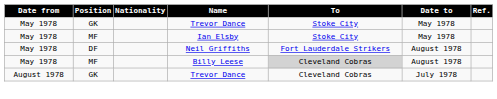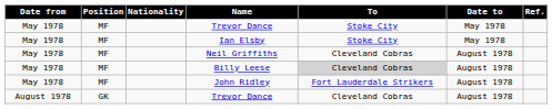May 1978 / Trevor Dance | Position: GK -> MF
Neil Griffiths | Position: DF -> MF
Neil Griffiths | To: Fort Lauderdale Strikers -> Cleveland Cobras
+ row: May 1978 | MF | John Ridley | Fort Lauderdale Strikers | August 1978
August 1978 / Trevor Dance | Date to: July 1978 -> August 1978
